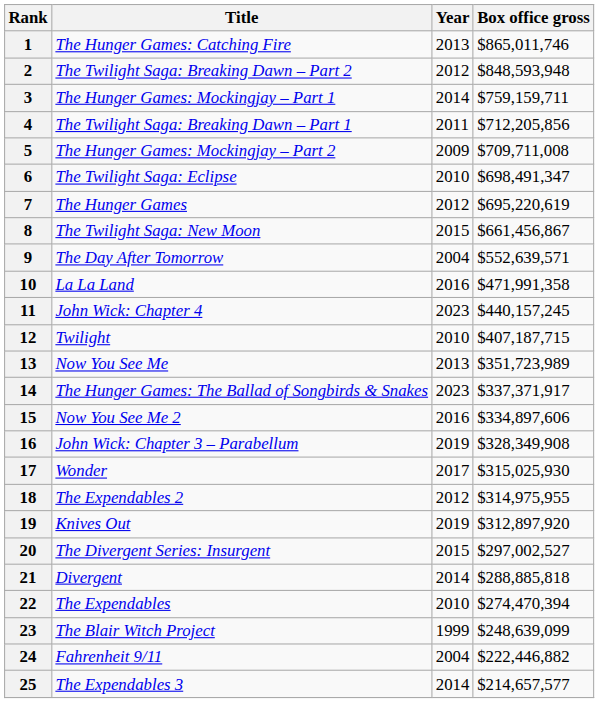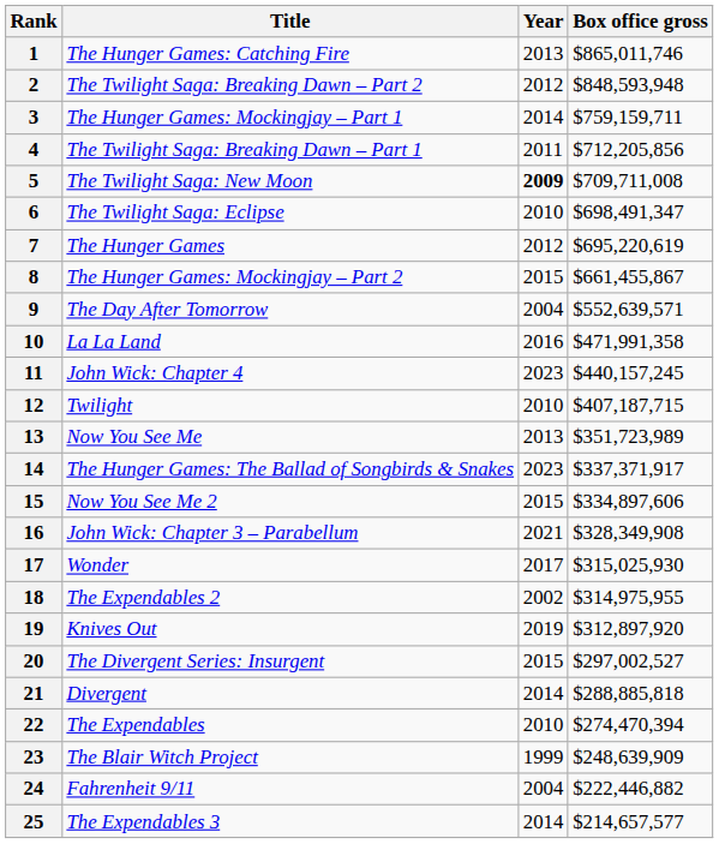5 | Title: The Hunger Games: Mockingjay – Part 2 -> The Twilight Saga: New Moon
5 | Year: normal -> bold
8 | Title: The Twilight Saga: New Moon -> The Hunger Games: Mockingjay – Part 2
8 | Box office gross: $661,456,867 -> $661,455,867
15 | Year: 2016 -> 2015
16 | Year: 2019 -> 2021
18 | Year: 2012 -> 2002
23 | Box office gross: $248,639,099 -> $248,639,909
